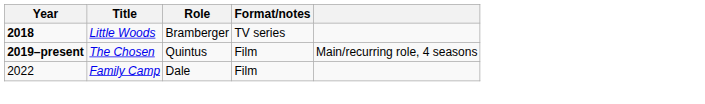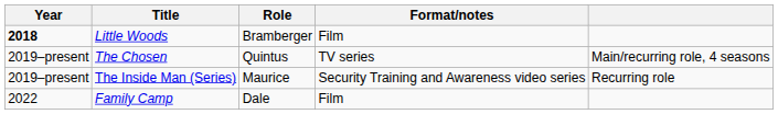Little Woods | Format/notes: TV series -> Film
The Chosen | Year: bold -> normal
The Chosen | Format/notes: Film -> TV series
+ row: 2019–present | The Inside Man (Series) | Maurice | Security Training and Awareness video series | Recurring role
